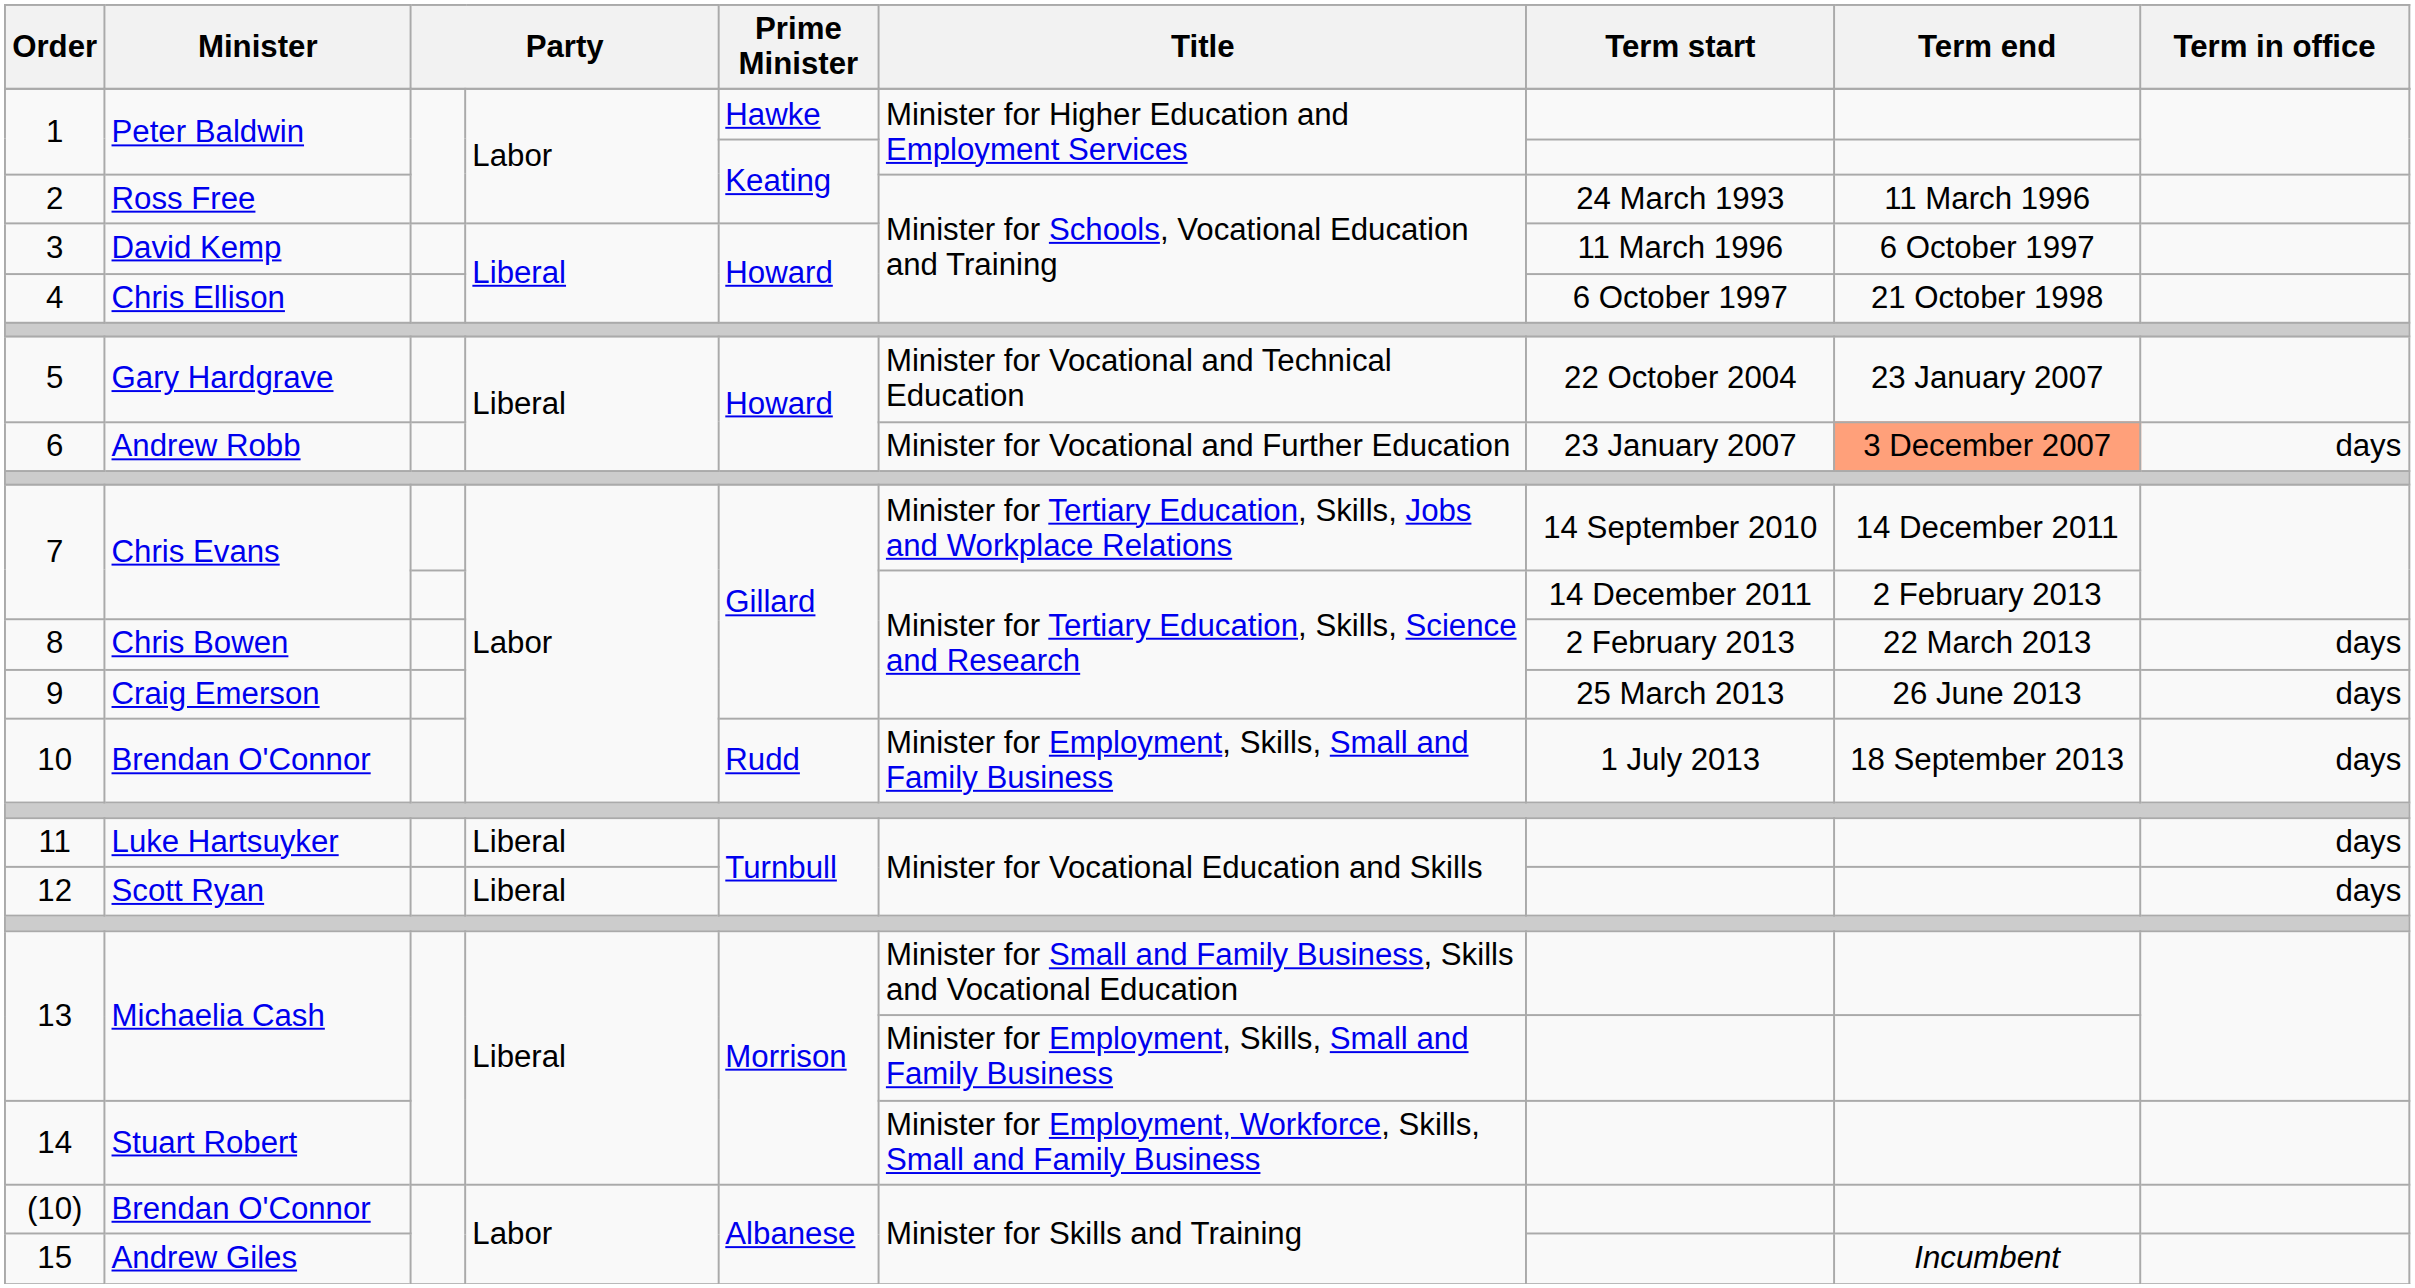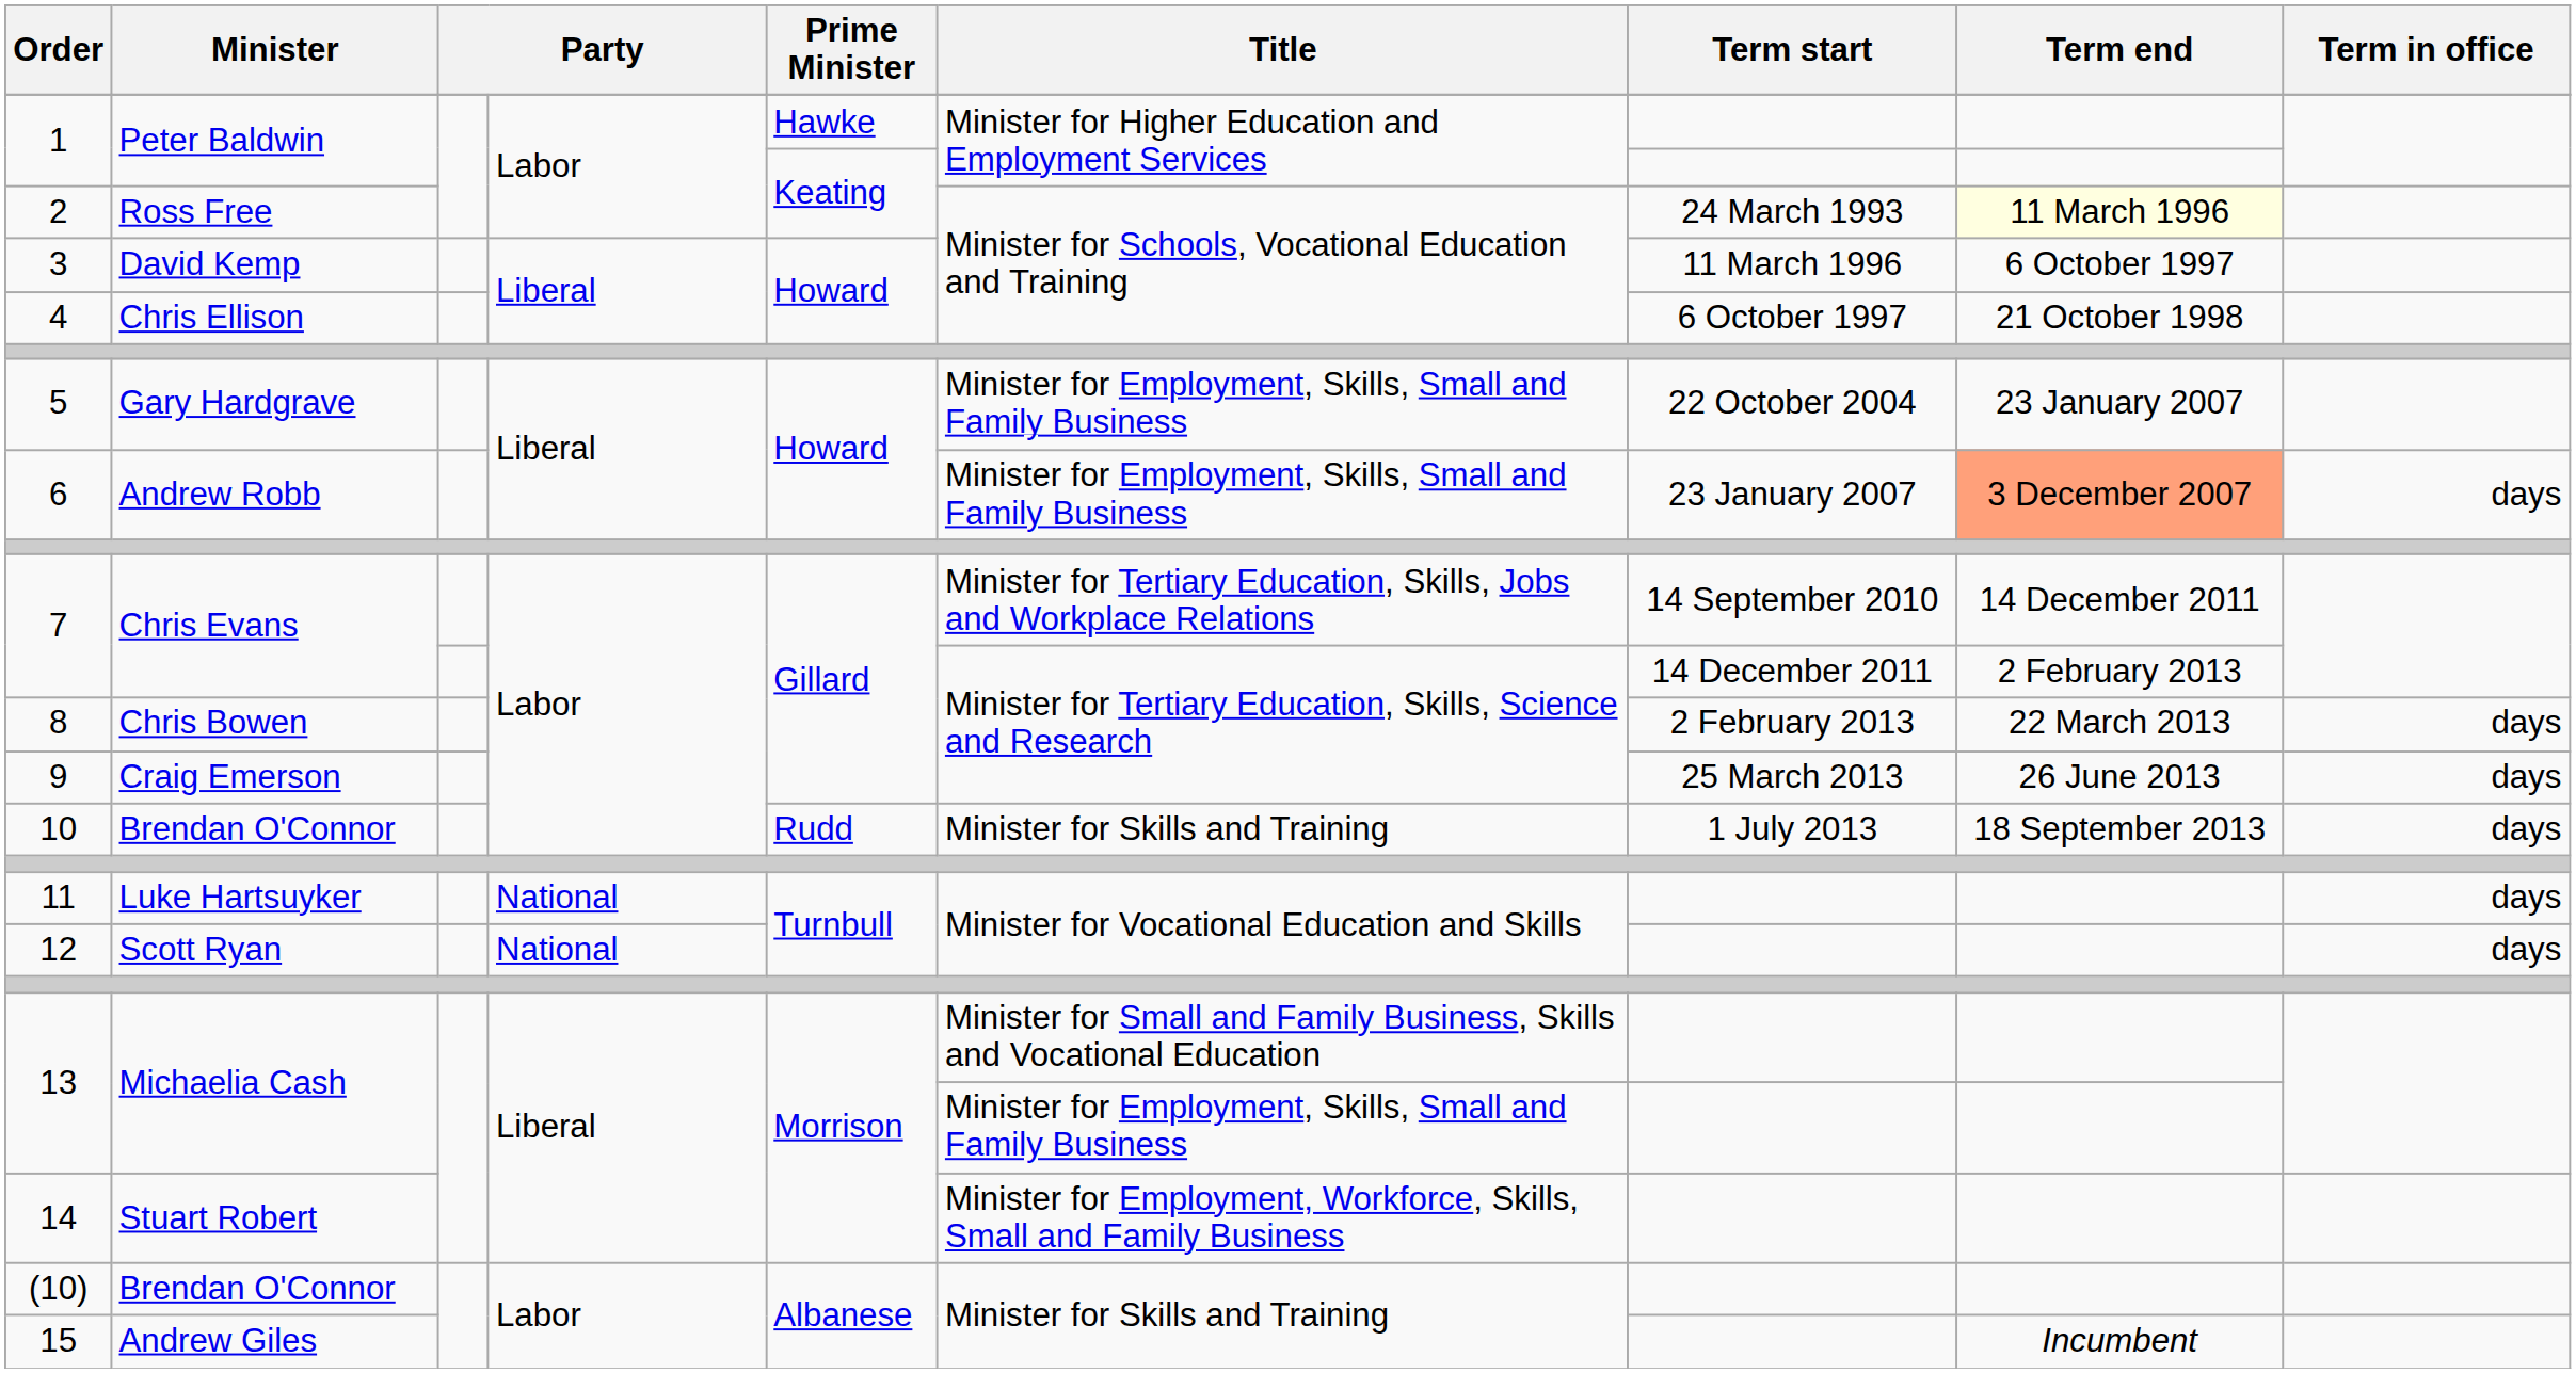2 | Term end: no background -> lightyellow background
5 | Title: Minister for Vocational and Technical Education -> Minister for Employment, Skills, Small and Family Business
6 | Title: Minister for Vocational and Further Education -> Minister for Employment, Skills, Small and Family Business
10 | Title: Minister for Employment, Skills, Small and Family Business -> Minister for Skills and Training
11 | column 4: Liberal -> National
12 | column 4: Liberal -> National
